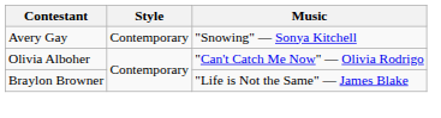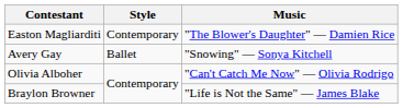+ row: Easton Magliarditi | Contemporary | "The Blower's Daughter" — Damien Rice
Avery Gay | Style: Contemporary -> Ballet
